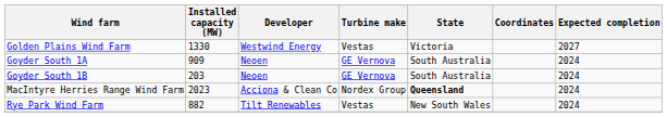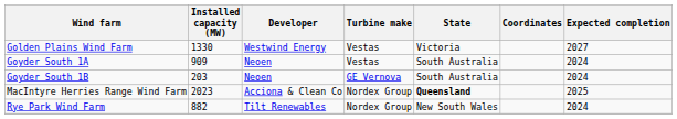Goyder South 1A | Turbine make: GE Vernova -> Vestas
MacIntyre Herries Range Wind Farm | Expected completion: 2024 -> 2025
Rye Park Wind Farm | Turbine make: Vestas -> Nordex Group
